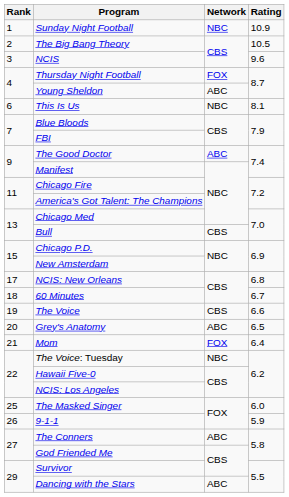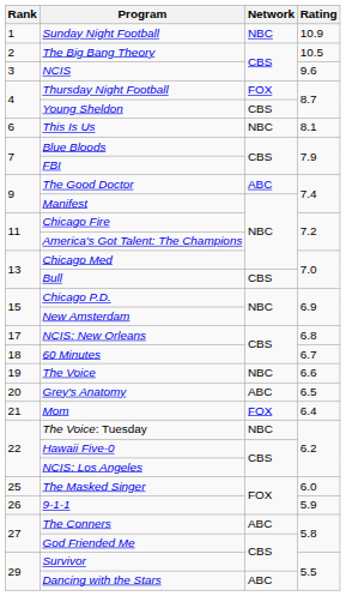Young Sheldon | Network: ABC -> CBS
The Voice | Network: CBS -> NBC
